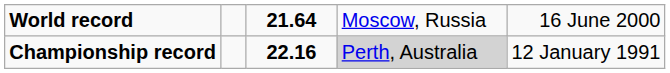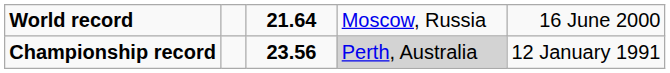Championship record | column 3: 22.16 -> 23.56
